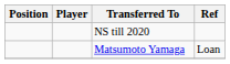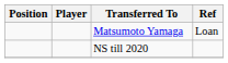rows swapped: NS till 2020 <-> Matsumoto Yamaga
